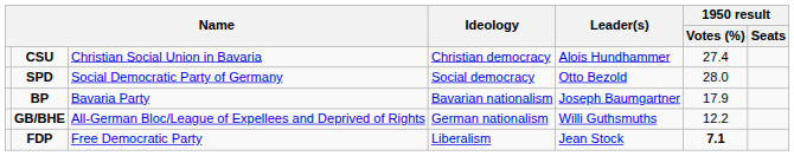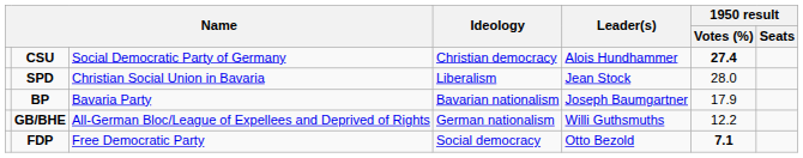CSU | column 3: Christian Social Union in Bavaria -> Social Democratic Party of Germany
CSU | 1950 result / Votes (%): normal -> bold
SPD | column 3: Social Democratic Party of Germany -> Christian Social Union in Bavaria
SPD | Ideology: Social democracy -> Liberalism
SPD | Leader(s): Otto Bezold -> Jean Stock
FDP | Ideology: Liberalism -> Social democracy
FDP | Leader(s): Jean Stock -> Otto Bezold
